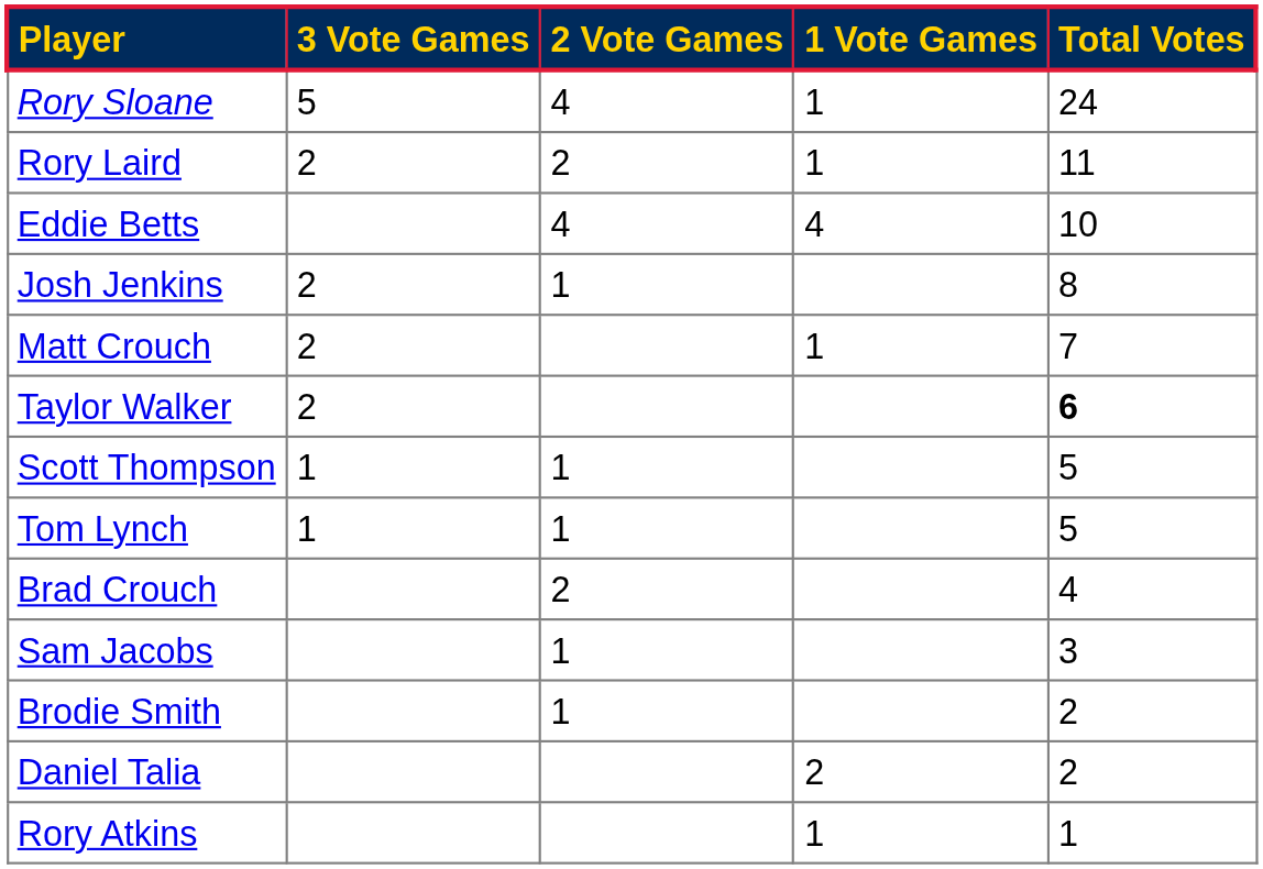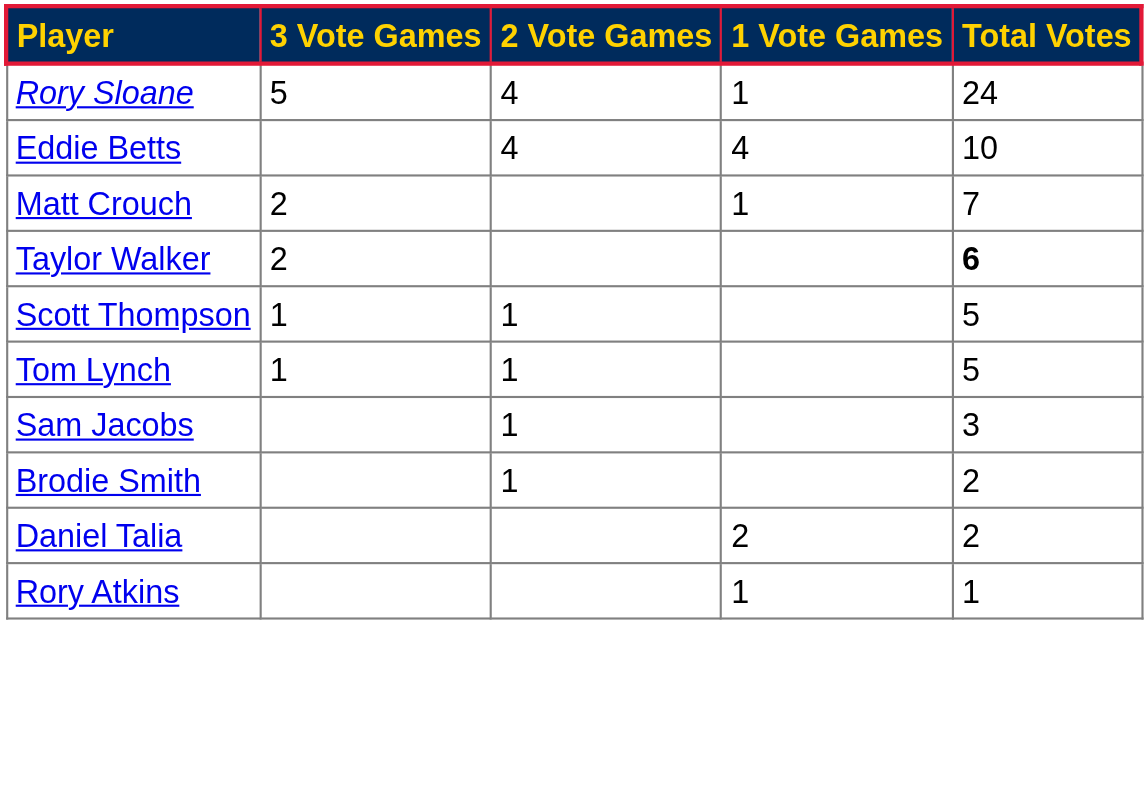- row: Rory Laird | 2 | 2 | 1 | 11
- row: Josh Jenkins | 2 | 1 | 8
- row: Brad Crouch | 2 | 4
